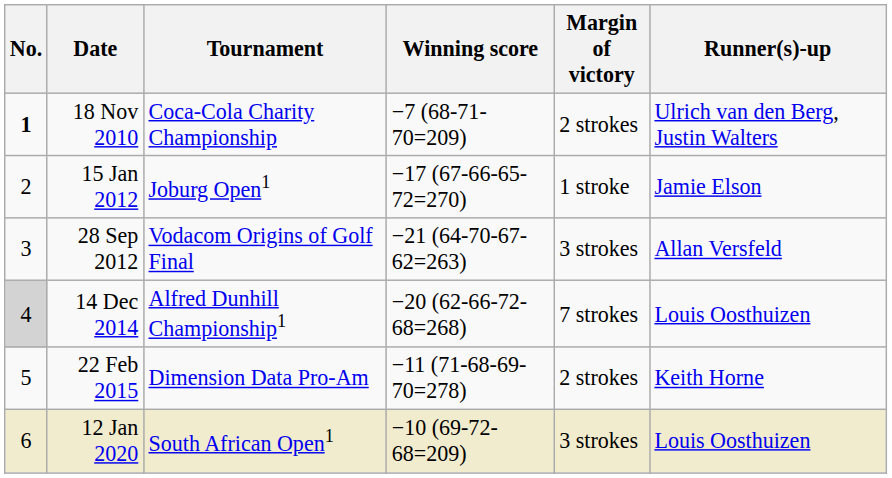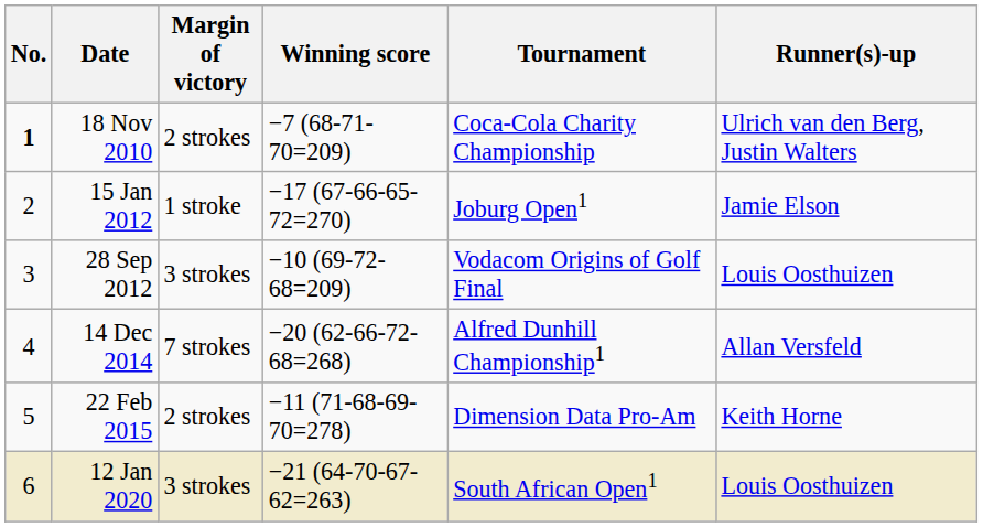columns swapped: Tournament <-> Margin of victory
28 Sep 2012 | Winning score: −21 (64-70-67-62=263) -> −10 (69-72-68=209)
28 Sep 2012 | Runner(s)-up: Allan Versfeld -> Louis Oosthuizen
14 Dec 2014 | No.: lightgrey background -> no background
14 Dec 2014 | Runner(s)-up: Louis Oosthuizen -> Allan Versfeld
12 Jan 2020 | Winning score: −10 (69-72-68=209) -> −21 (64-70-67-62=263)
